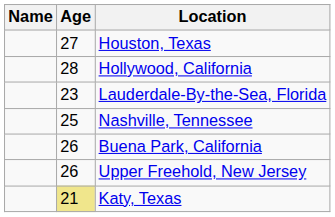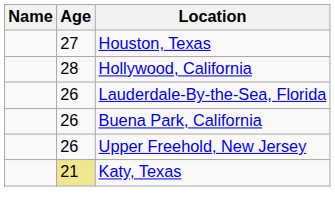Lauderdale-By-the-Sea, Florida | Age: 23 -> 26
- row: 25 | Nashville, Tennessee
